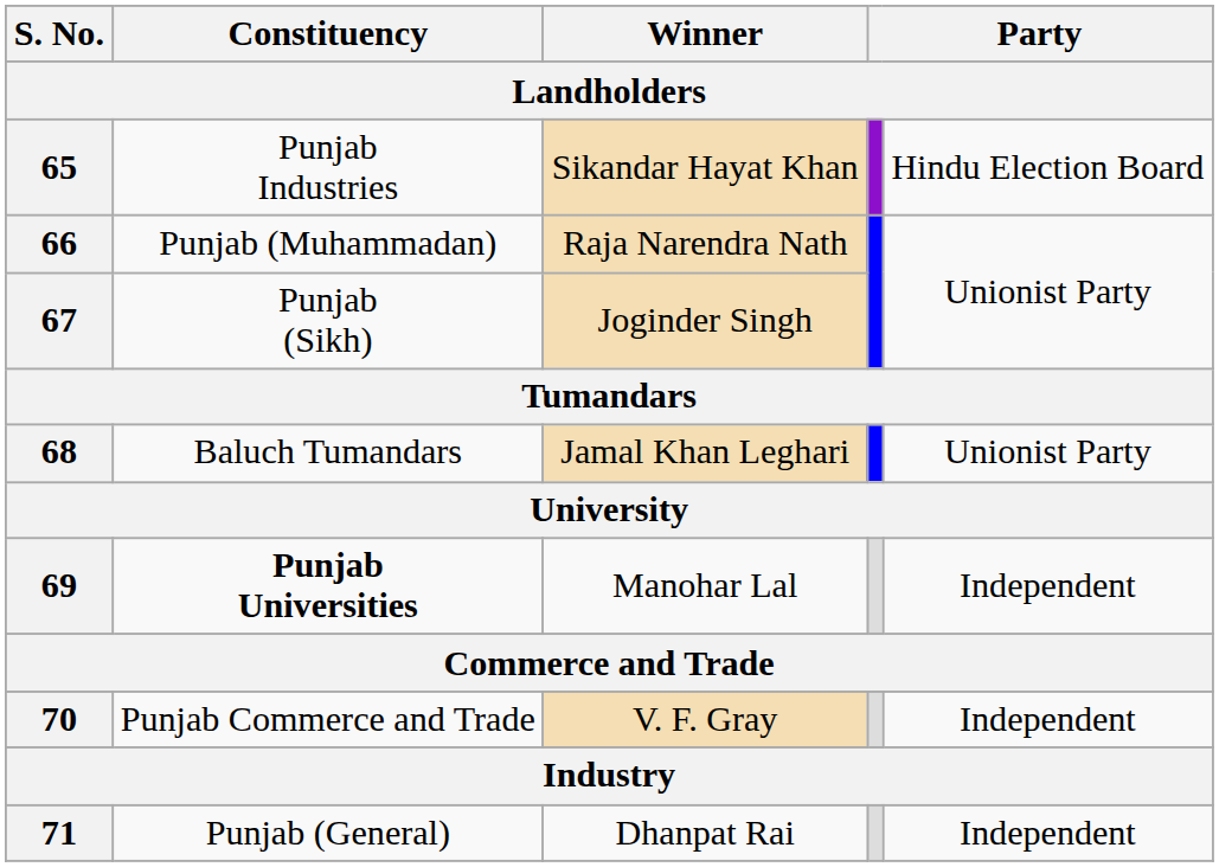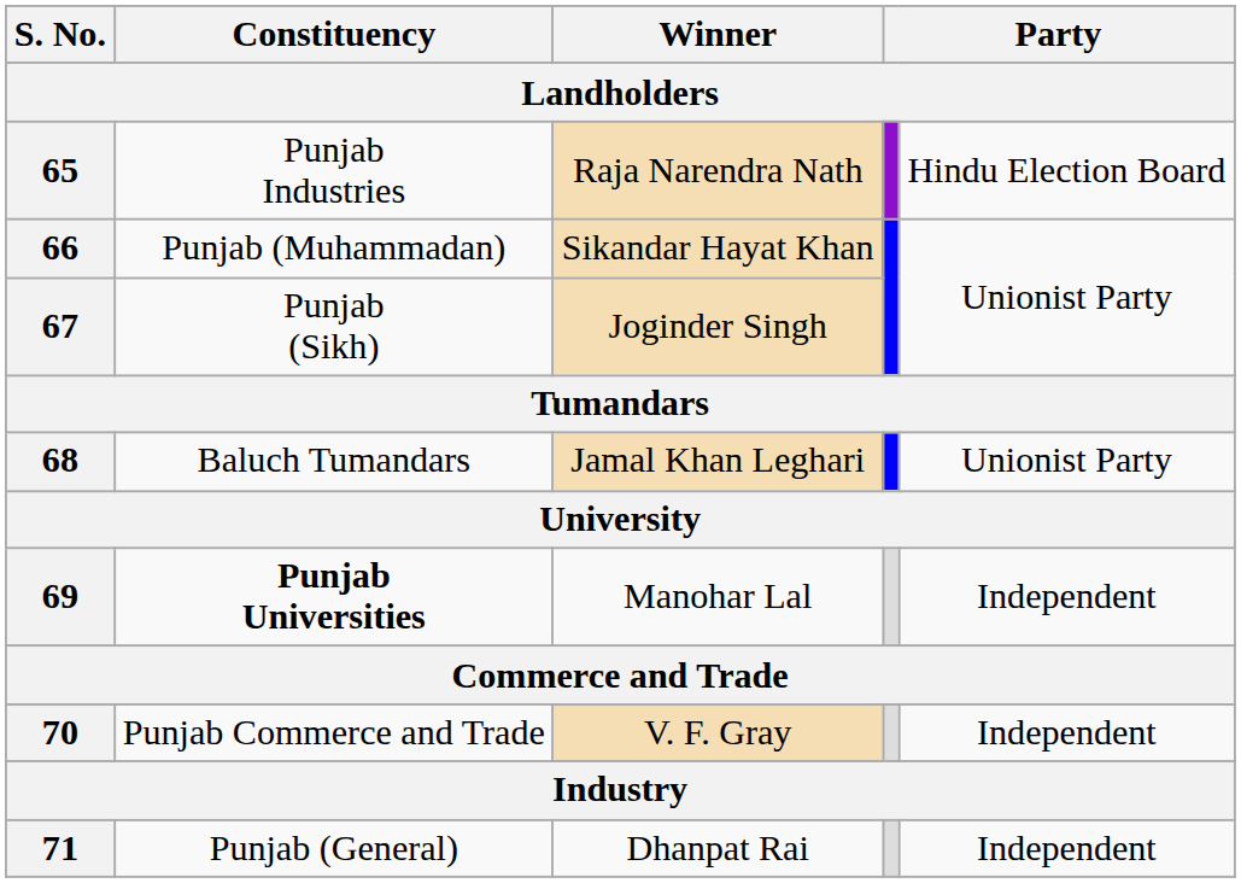65 | Winner: Sikandar Hayat Khan -> Raja Narendra Nath
66 | Winner: Raja Narendra Nath -> Sikandar Hayat Khan
